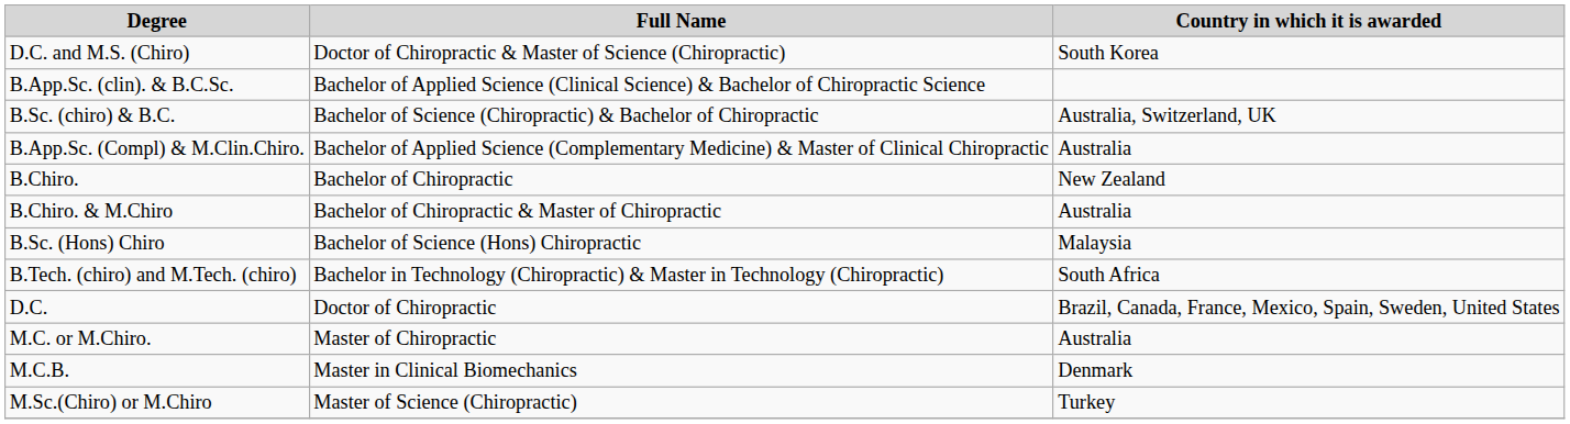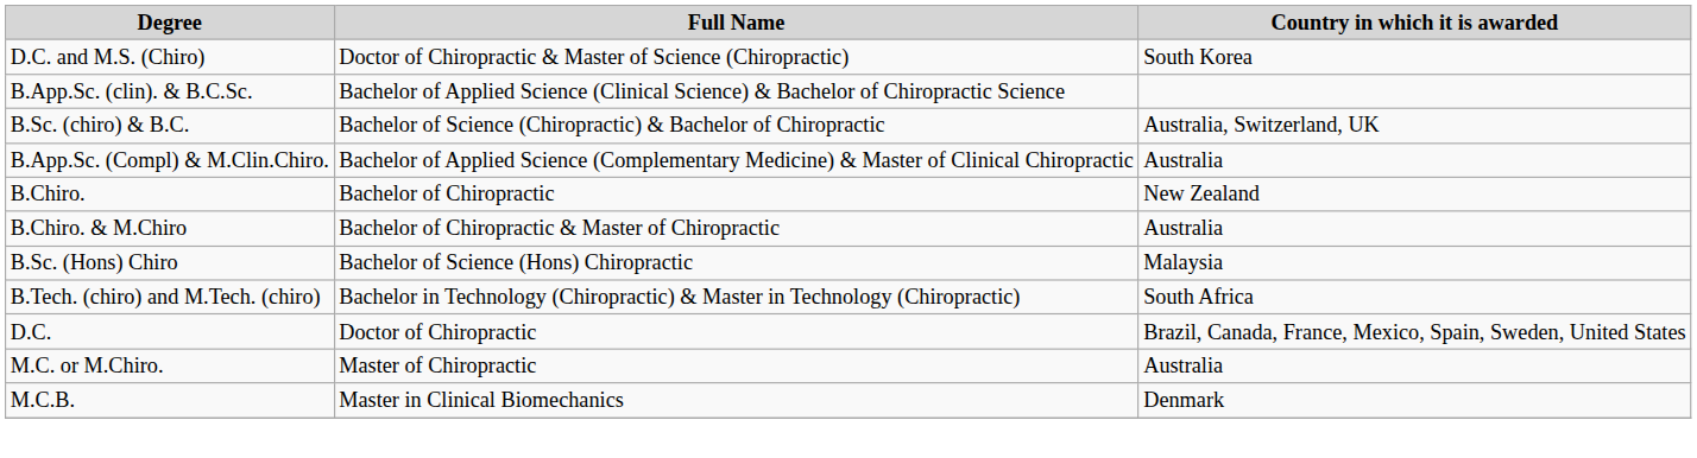- row: M.Sc.(Chiro) or M.Chiro | Master of Science (Chiropractic) | Turkey
